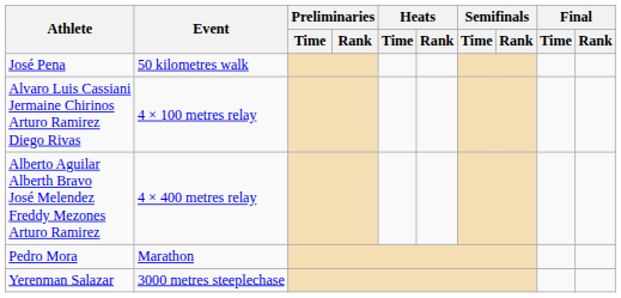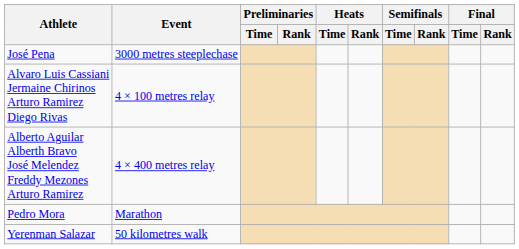José Pena | Event: 50 kilometres walk -> 3000 metres steeplechase
Yerenman Salazar | Event: 3000 metres steeplechase -> 50 kilometres walk
